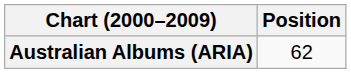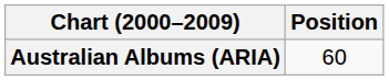Australian Albums (ARIA) | Position: 62 -> 60
